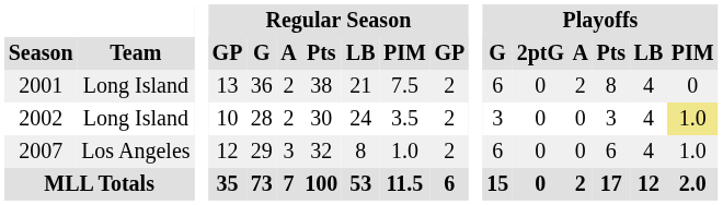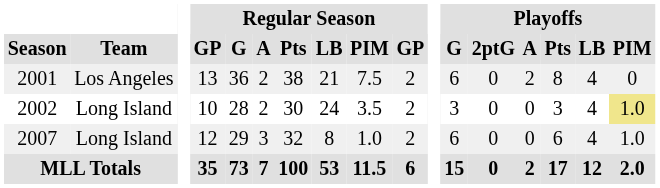2001 | Team: Long Island -> Los Angeles
2007 | Team: Los Angeles -> Long Island
